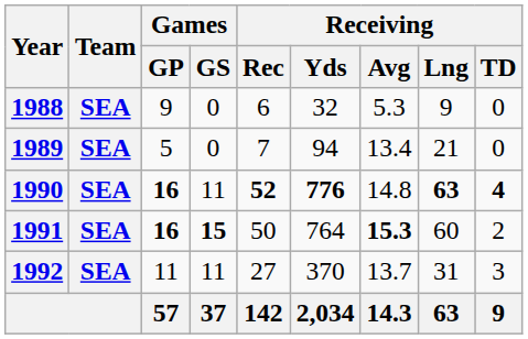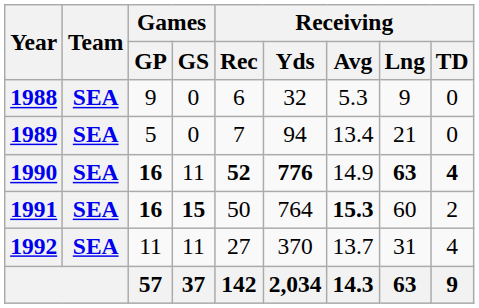1990 | Receiving / Avg: 14.8 -> 14.9
1992 | Receiving / TD: 3 -> 4
